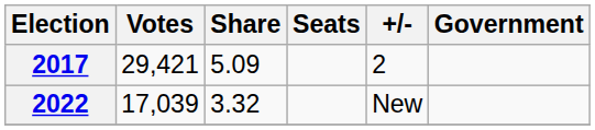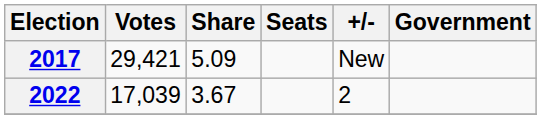2017 | +/-: 2 -> New
2022 | Share: 3.32 -> 3.67
2022 | +/-: New -> 2
